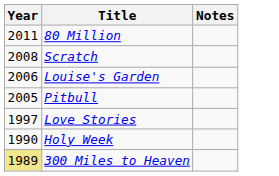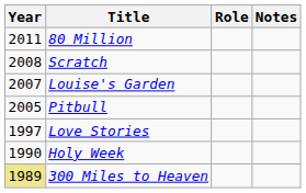+ column: Role
Louise's Garden | Year: 2006 -> 2007
